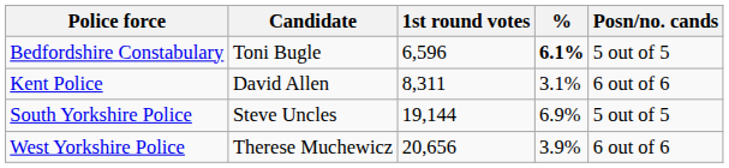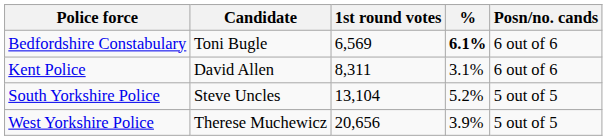Bedfordshire Constabulary | 1st round votes: 6,596 -> 6,569
Bedfordshire Constabulary | Posn/no. cands: 5 out of 5 -> 6 out of 6
South Yorkshire Police | 1st round votes: 19,144 -> 13,104
South Yorkshire Police | %: 6.9% -> 5.2%
West Yorkshire Police | Posn/no. cands: 6 out of 6 -> 5 out of 5
